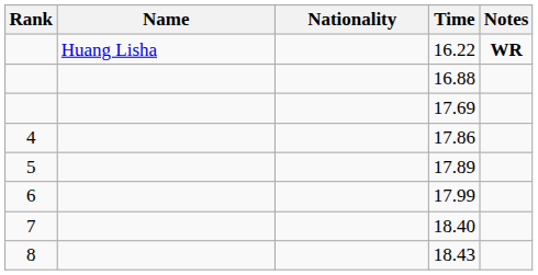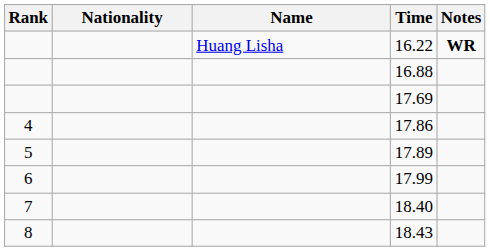columns swapped: Name <-> Nationality
